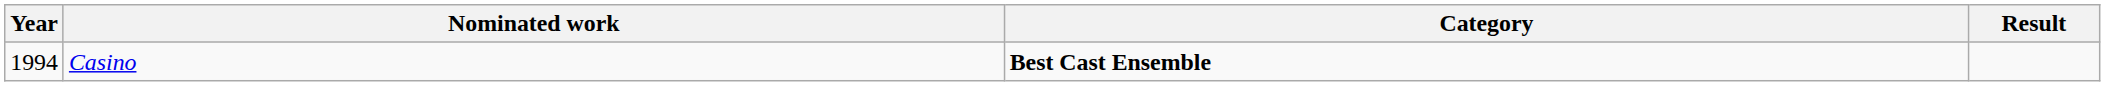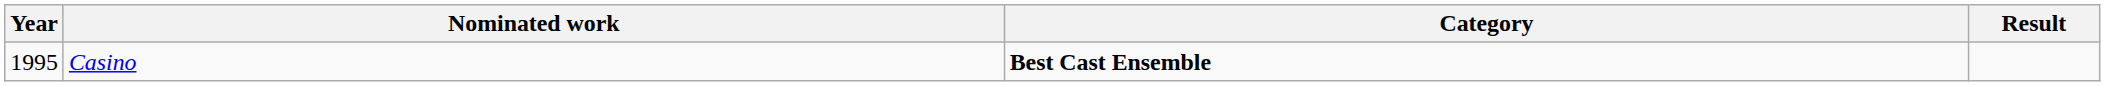Casino | Year: 1994 -> 1995
